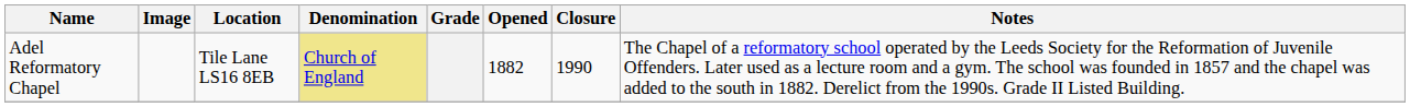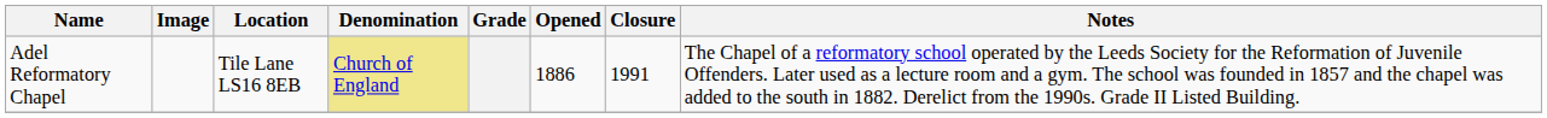Adel Reformatory Chapel | Opened: 1882 -> 1886
Adel Reformatory Chapel | Closure: 1990 -> 1991
